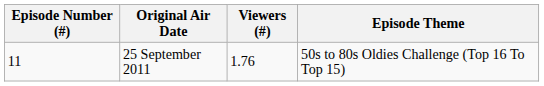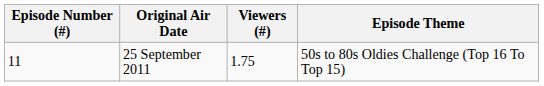25 September 2011 | Viewers (#): 1.76 -> 1.75
